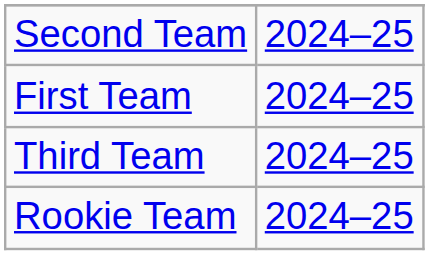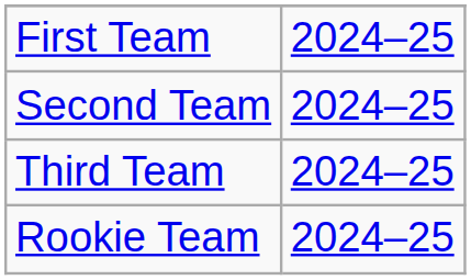rows swapped: First Team <-> Second Team
